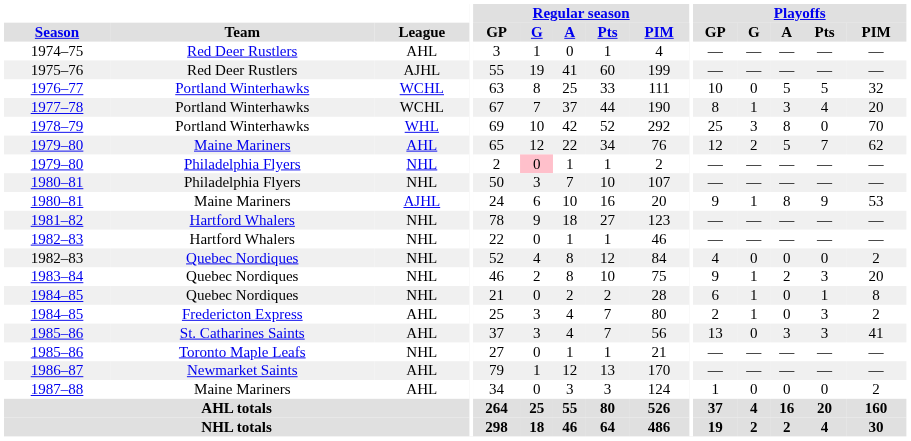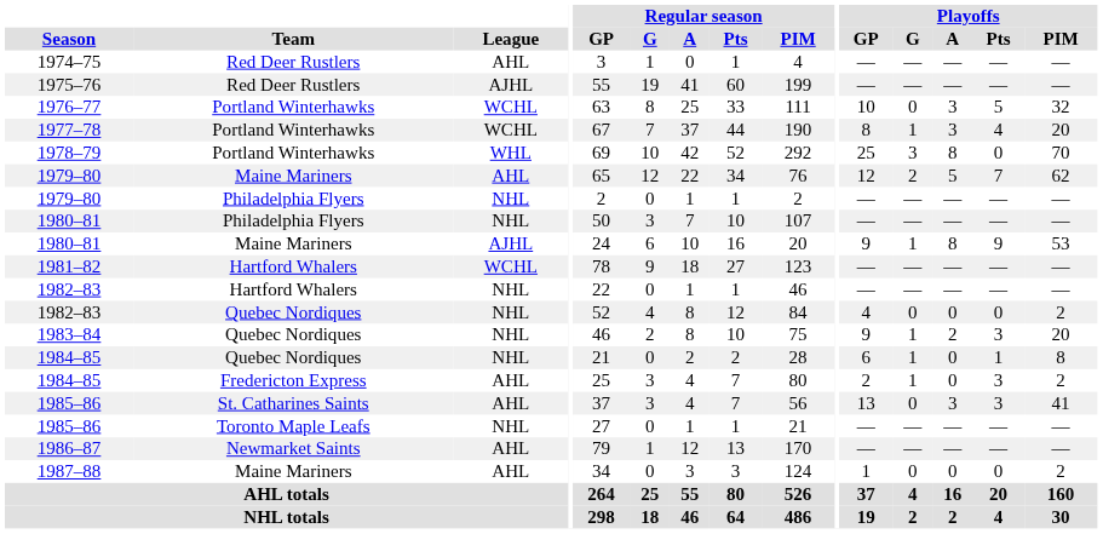1976–77 | Playoffs / A: 5 -> 3
1979–80 / Philadelphia Flyers | Regular season / G: pink background -> no background
1981–82 | League: NHL -> WCHL
